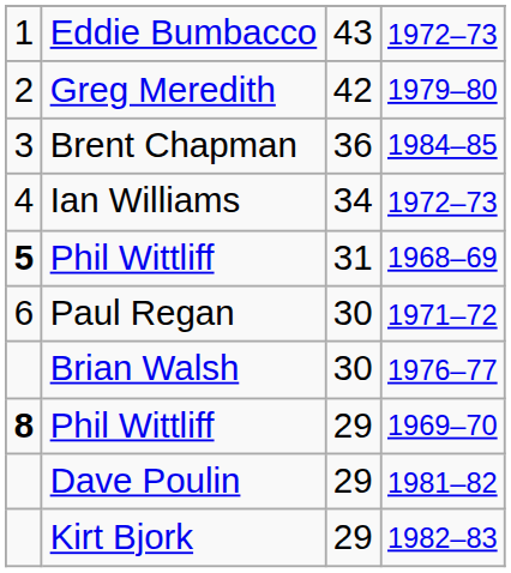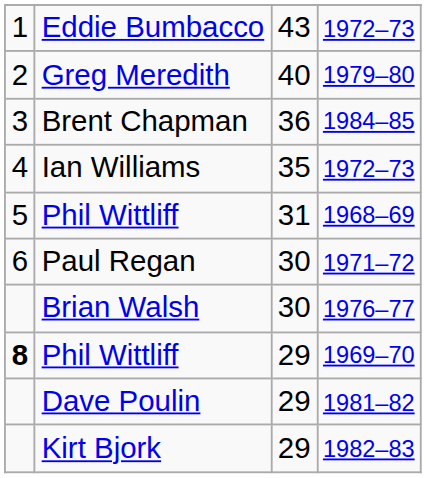Greg Meredith | column 3: 42 -> 40
Ian Williams | column 3: 34 -> 35
Phil Wittliff / 1968–69 | column 1: bold -> normal
